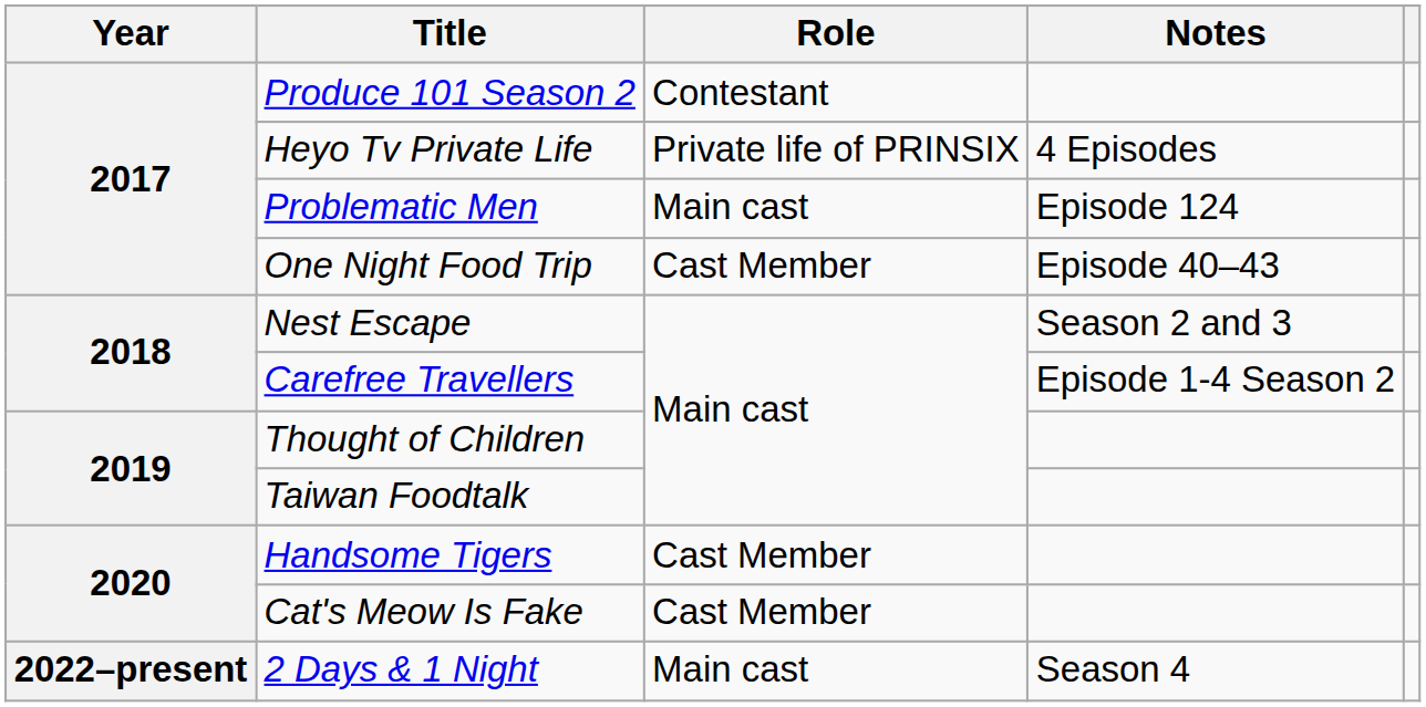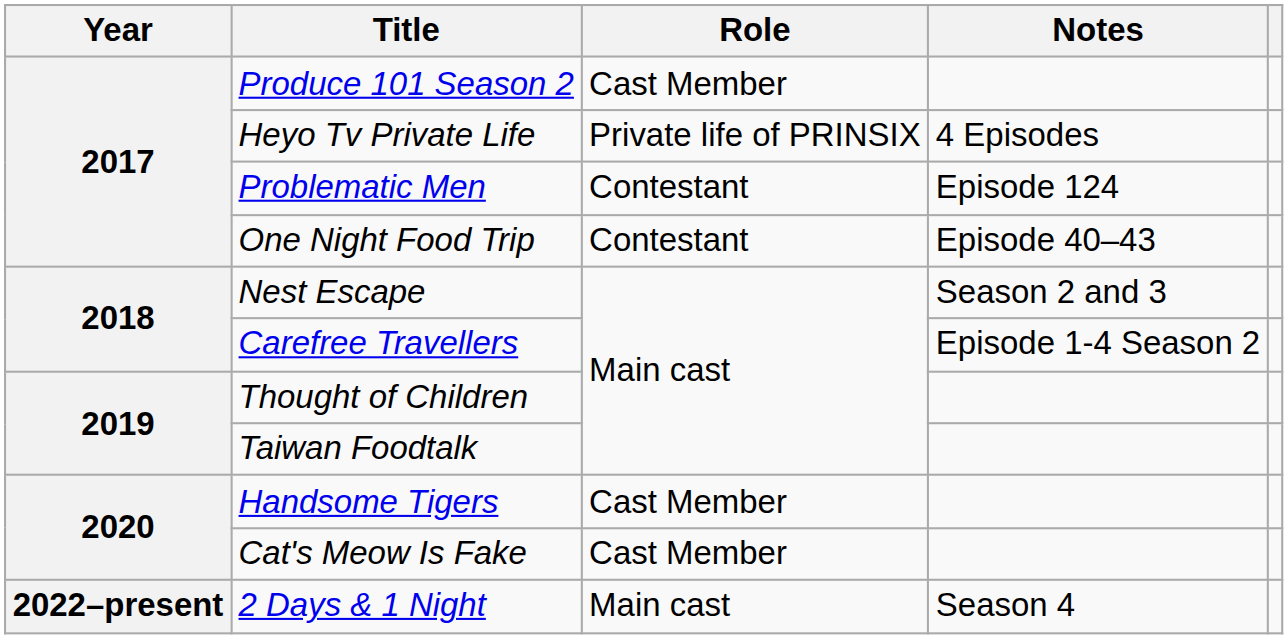Produce 101 Season 2 | Role: Contestant -> Cast Member
Problematic Men | Role: Main cast -> Contestant
One Night Food Trip | Role: Cast Member -> Contestant
